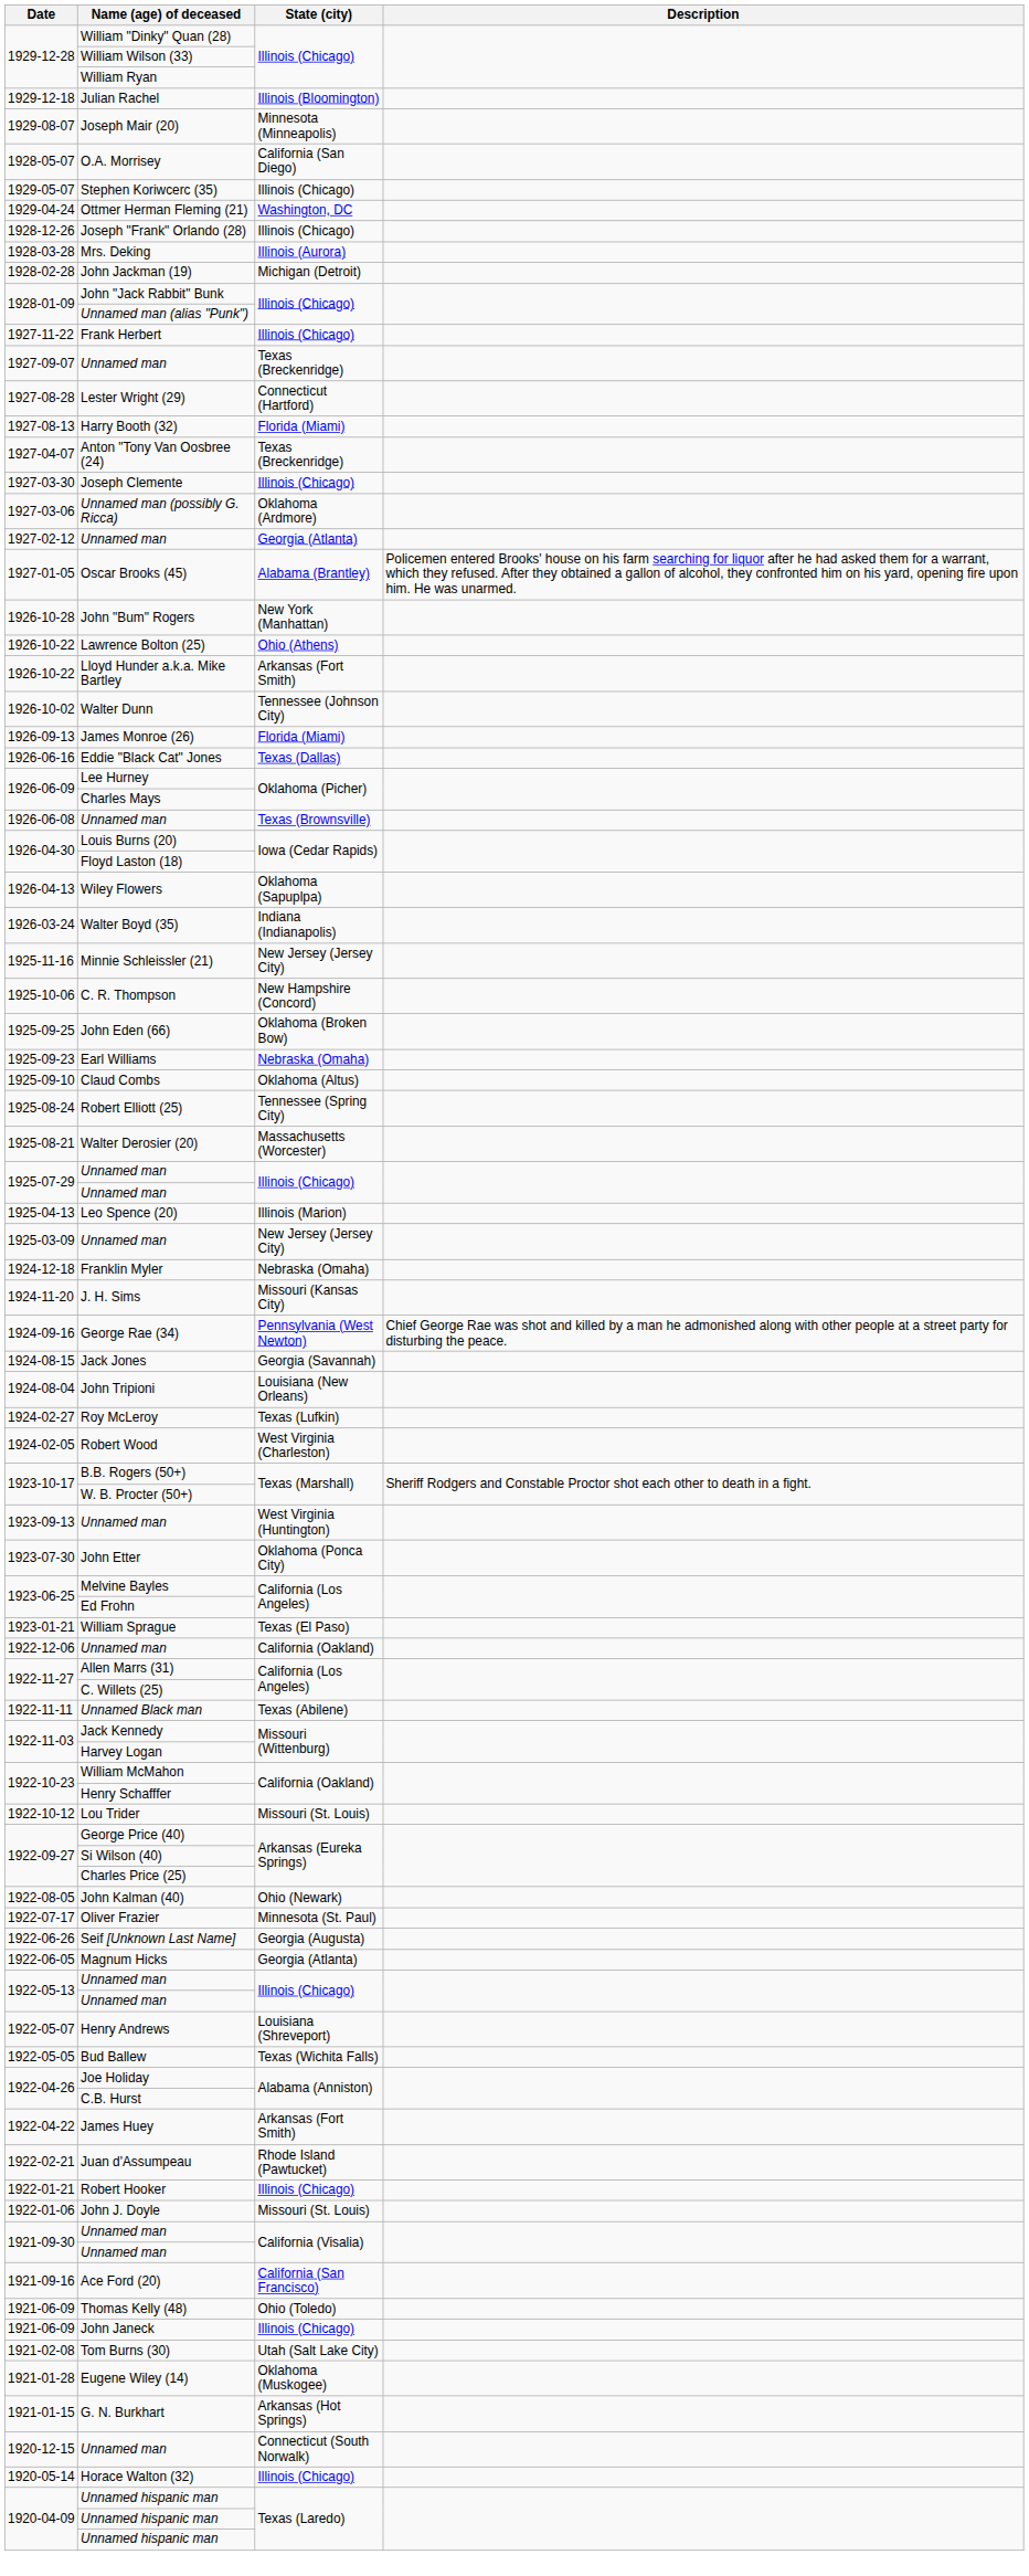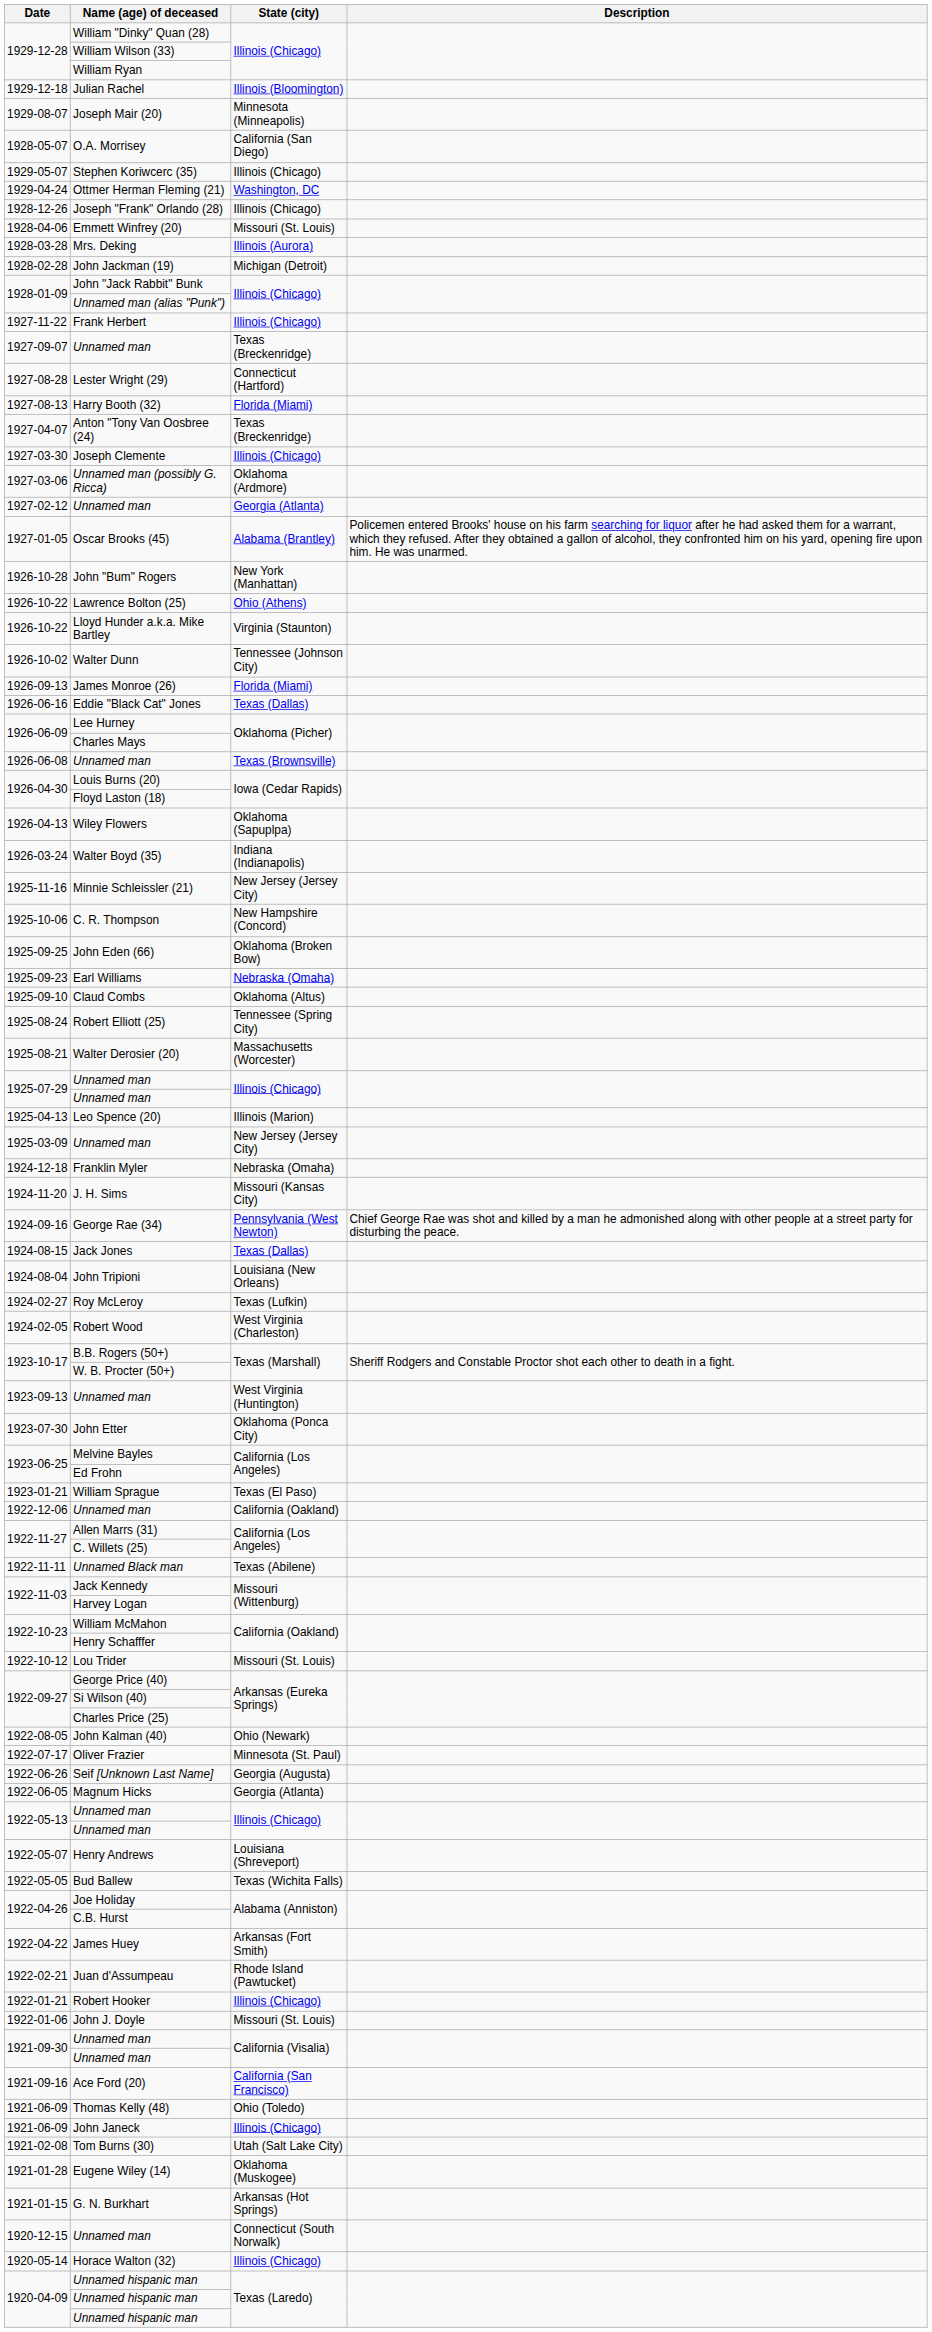+ row: 1928-04-06 | Emmett Winfrey (20) | Missouri (St. Louis)
Lloyd Hunder a.k.a. Mike Bartley | State (city): Arkansas (Fort Smith) -> Virginia (Staunton)
Jack Jones | State (city): Georgia (Savannah) -> Texas (Dallas)
